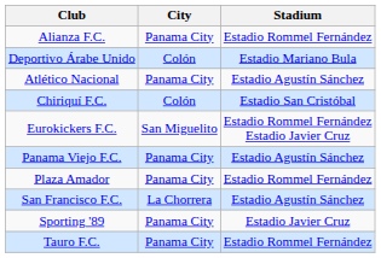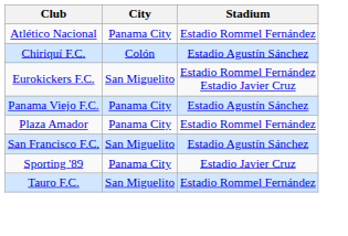- row: Alianza F.C. | Panama City | Estadio Rommel Fernández
- row: Deportivo Árabe Unido | Colón | Estadio Mariano Bula
Atlético Nacional | Stadium: Estadio Agustín Sánchez -> Estadio Rommel Fernández
Chiriquí F.C. | Stadium: Estadio San Cristóbal -> Estadio Agustín Sánchez
San Francisco F.C. | City: La Chorrera -> San Miguelito
Tauro F.C. | City: Panama City -> San Miguelito
